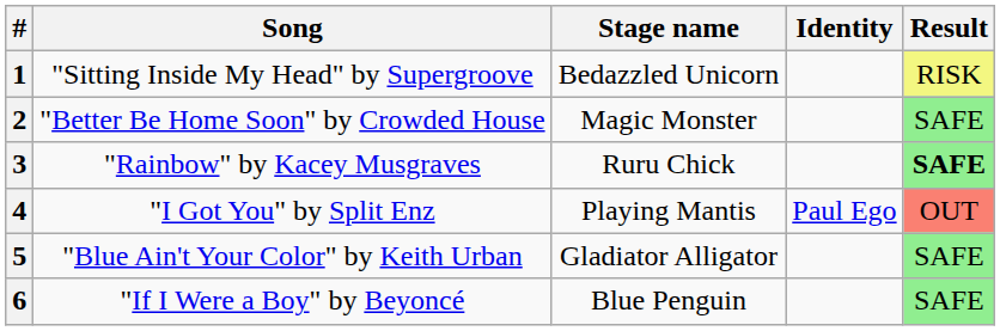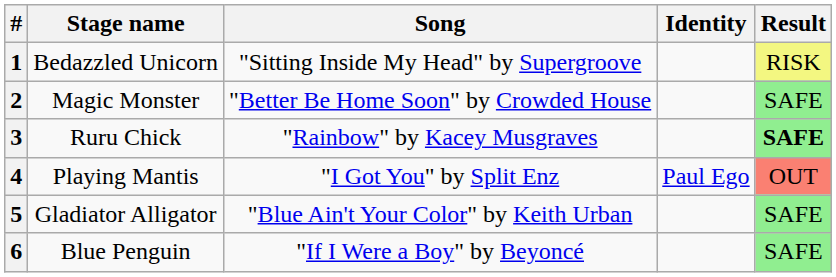columns swapped: Stage name <-> Song
